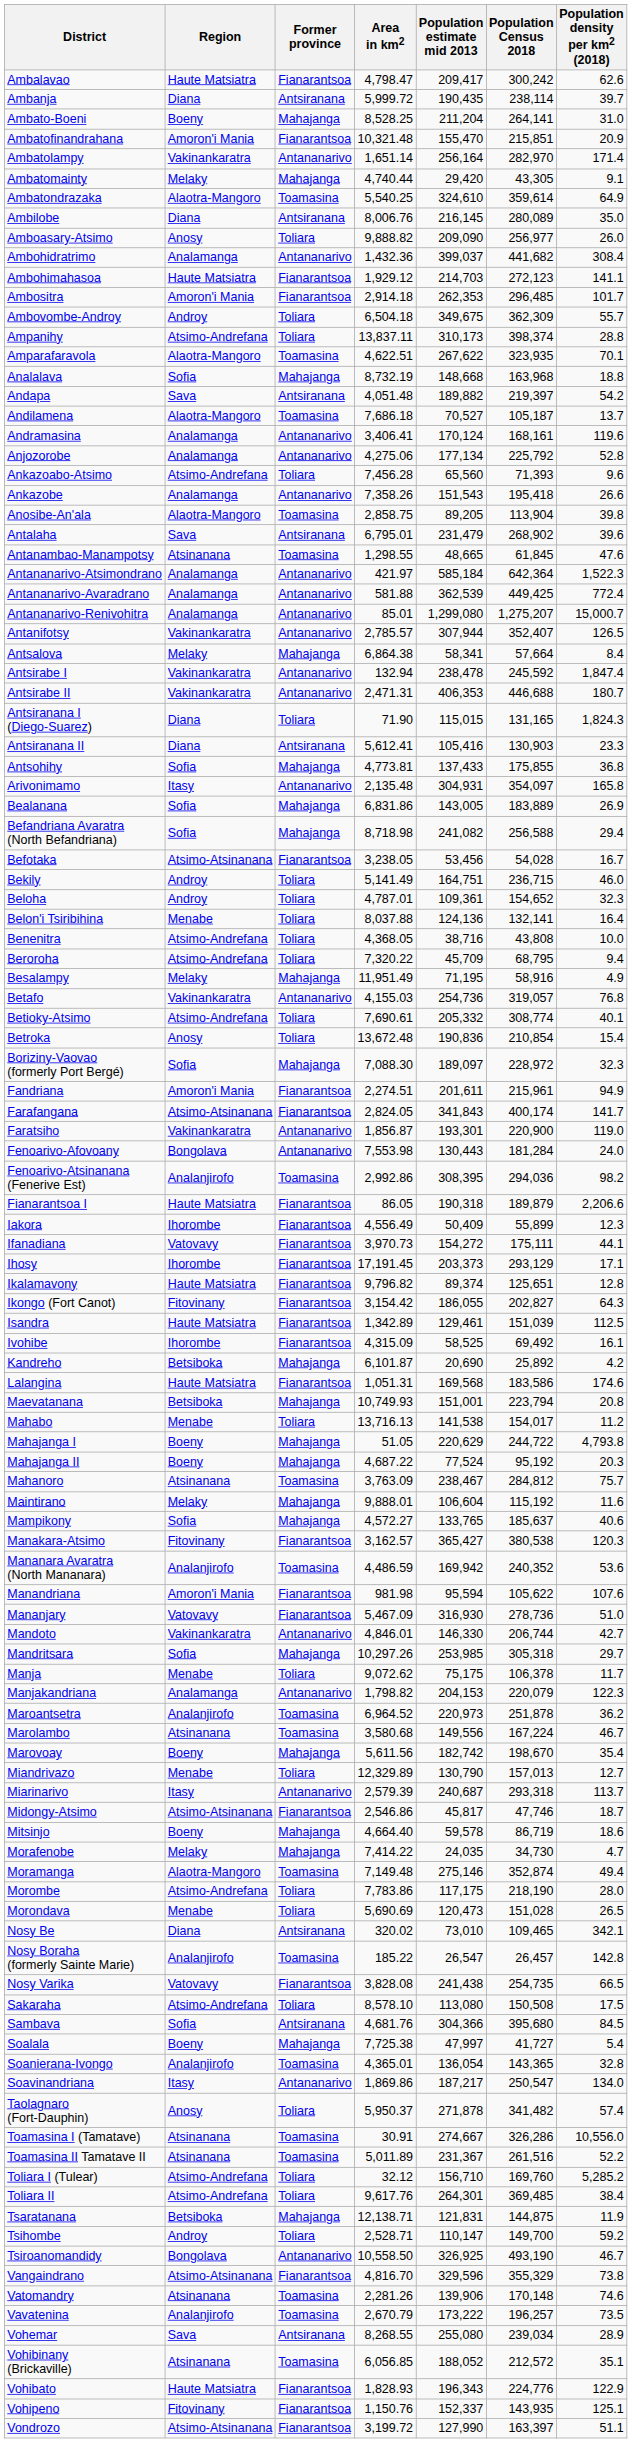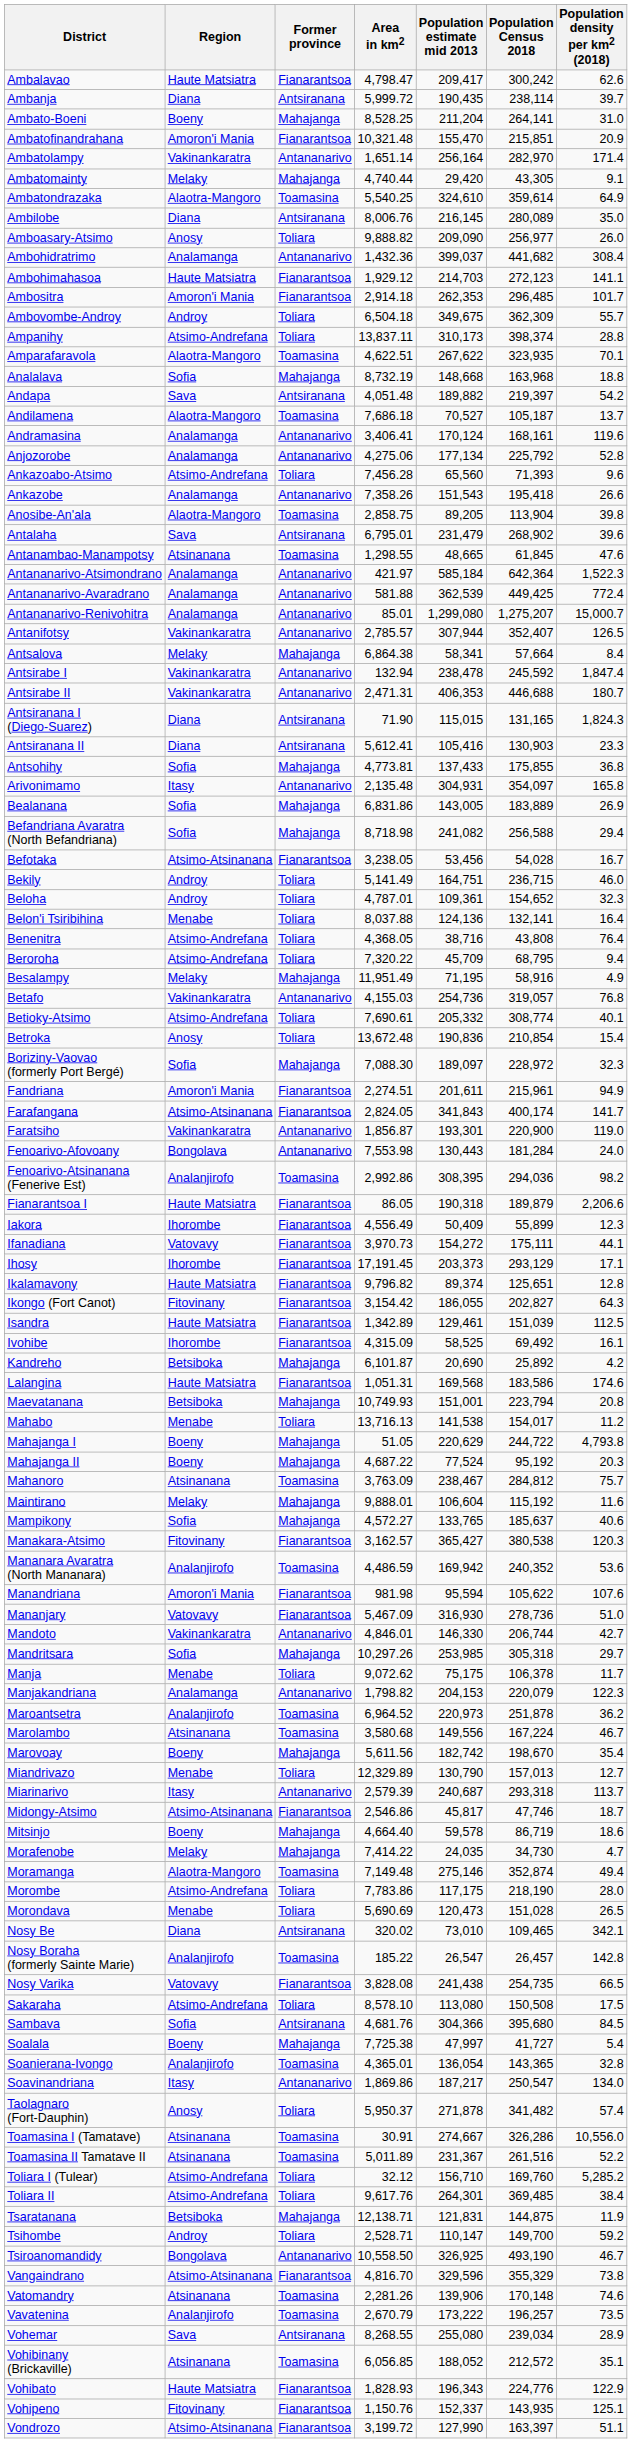Antsiranana I (Diego-Suarez) | Former province: Toliara -> Antsiranana
Benenitra | Population density per km2 (2018): 10.0 -> 76.4
